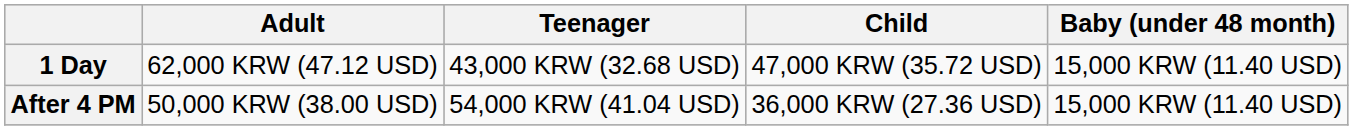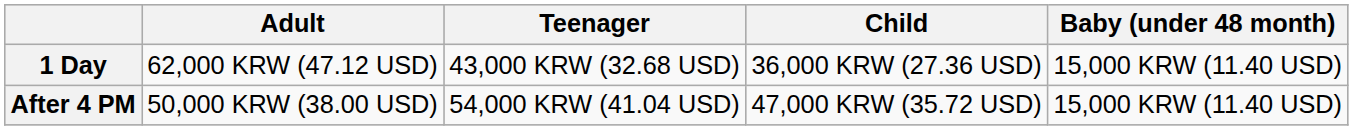1 Day | Child: 47,000 KRW (35.72 USD) -> 36,000 KRW (27.36 USD)
After 4 PM | Child: 36,000 KRW (27.36 USD) -> 47,000 KRW (35.72 USD)
